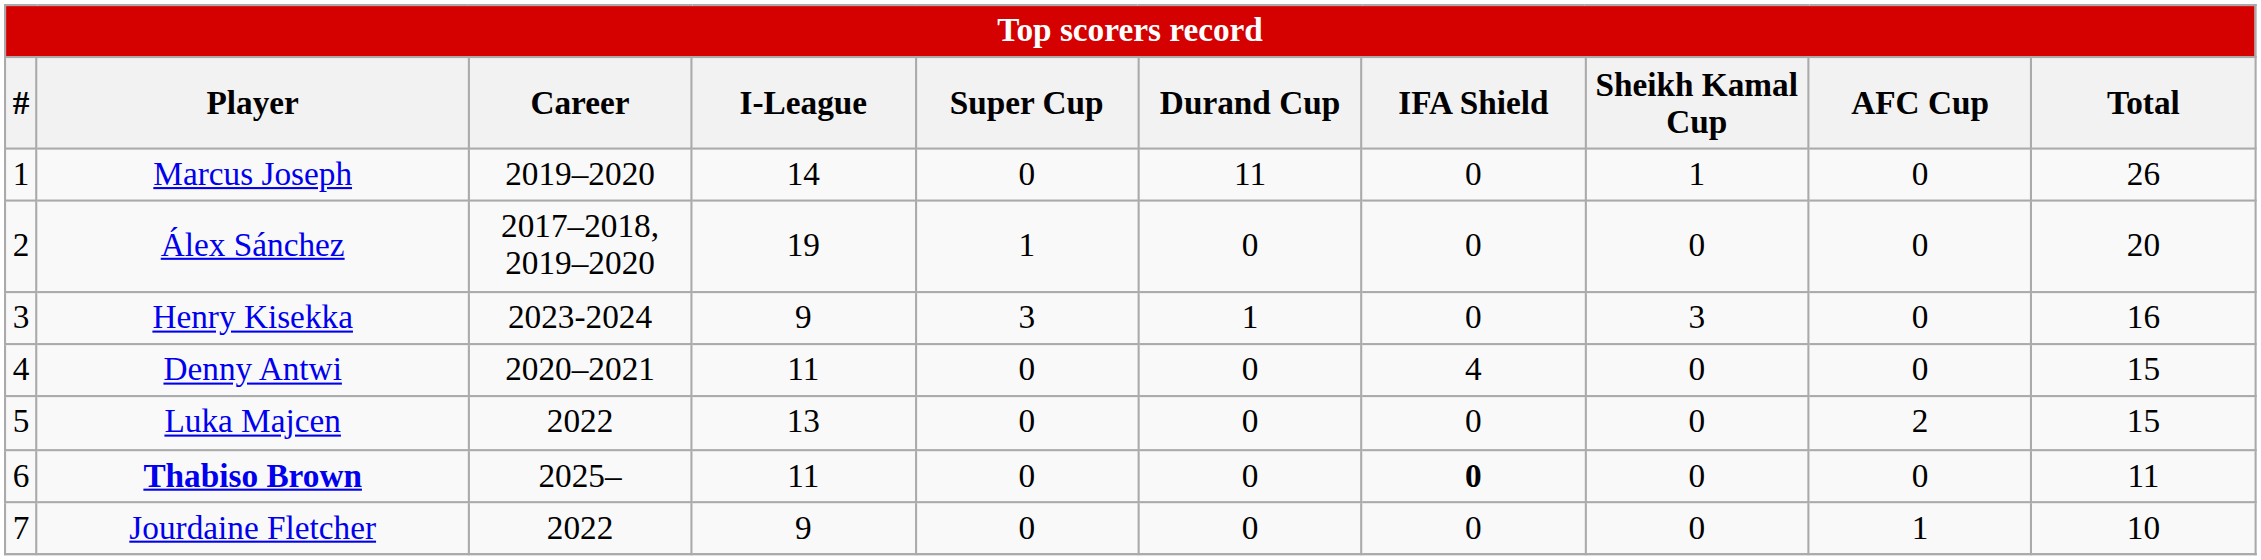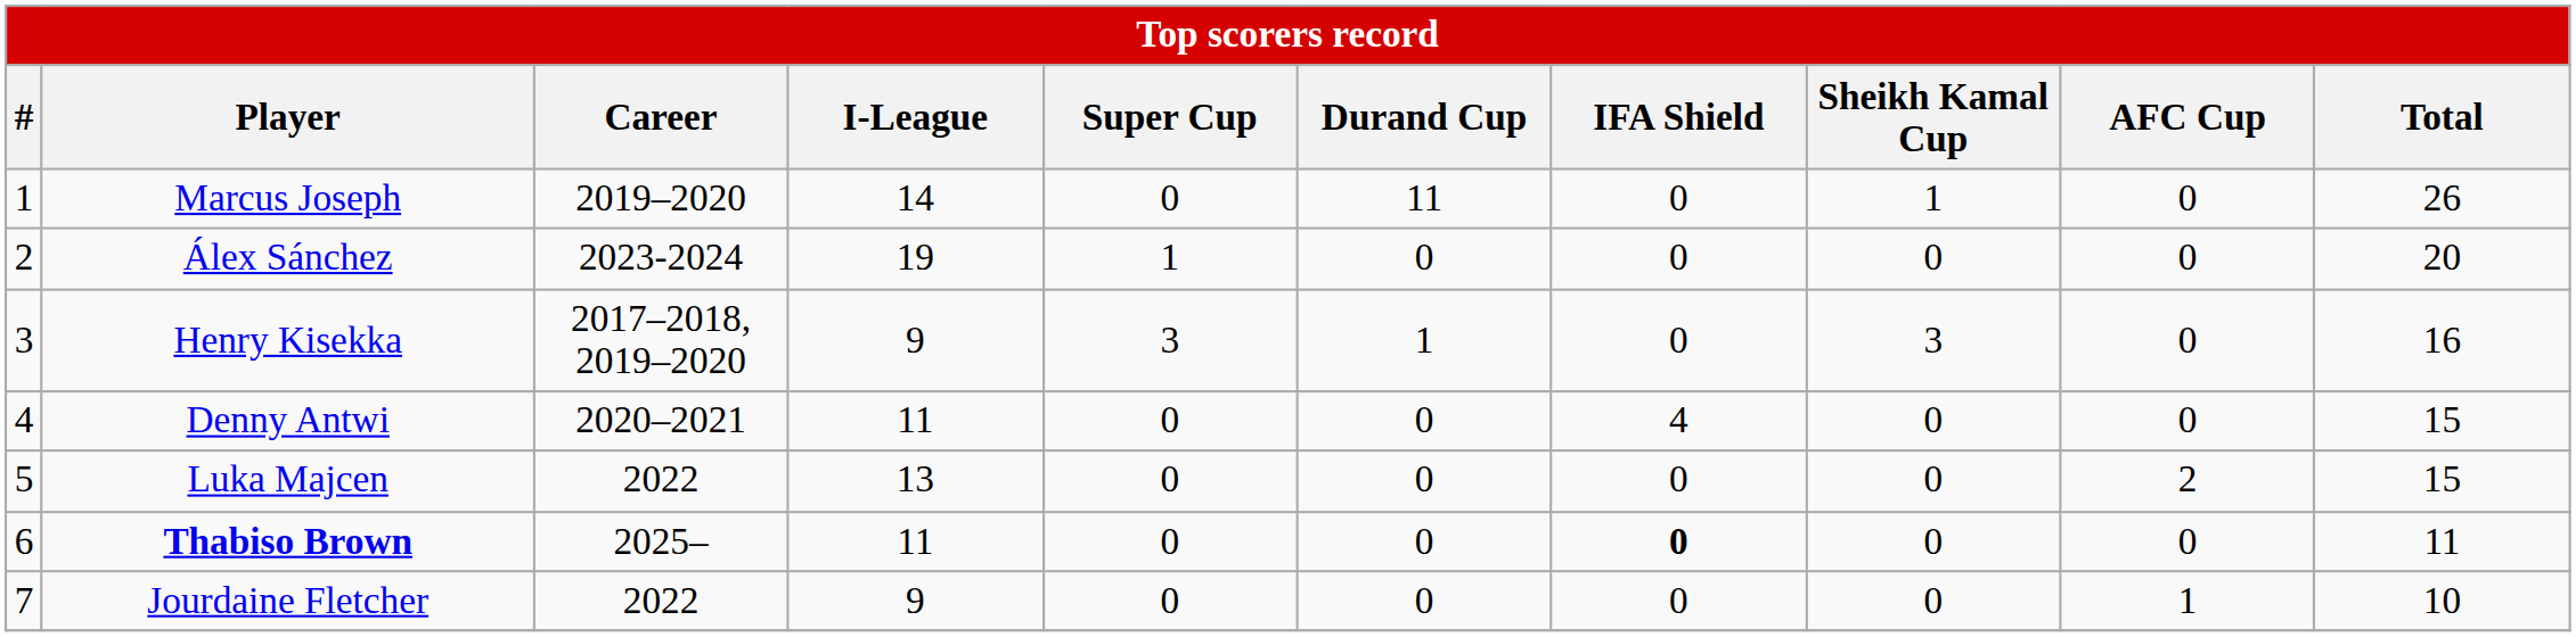Álex Sánchez | Career: 2017–2018, 2019–2020 -> 2023-2024
Henry Kisekka | Career: 2023-2024 -> 2017–2018, 2019–2020
